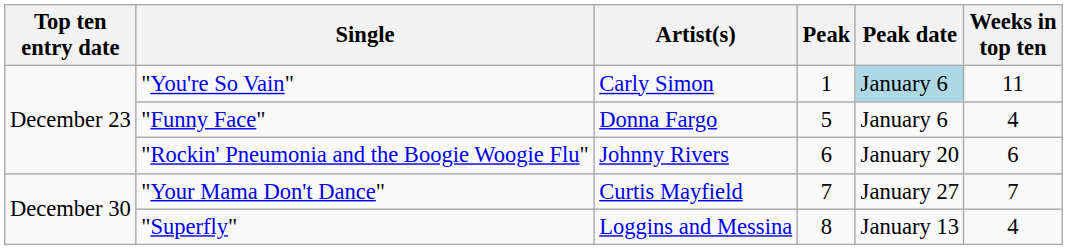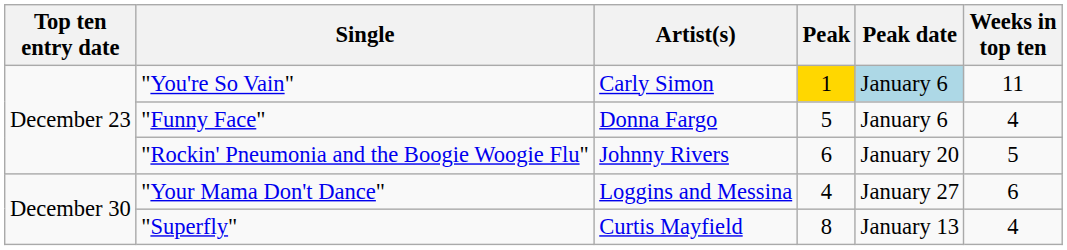"You're So Vain" | Peak: no background -> gold background
"Rockin' Pneumonia and the Boogie Woogie Flu" | Weeks in top ten: 6 -> 5
"Your Mama Don't Dance" | Artist(s): Curtis Mayfield -> Loggins and Messina
"Your Mama Don't Dance" | Peak: 7 -> 4
"Your Mama Don't Dance" | Weeks in top ten: 7 -> 6
"Superfly" | Artist(s): Loggins and Messina -> Curtis Mayfield
